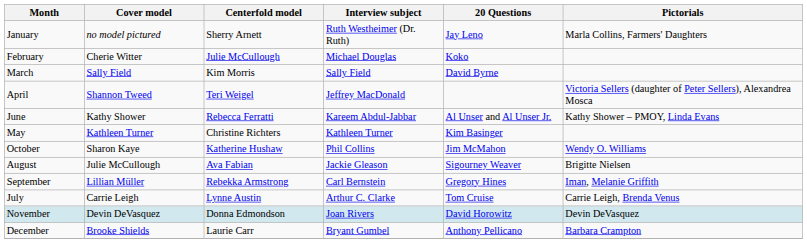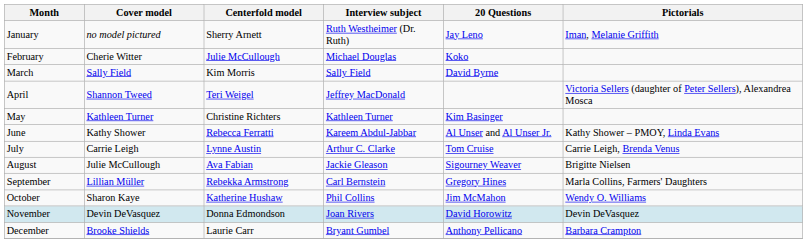January | Pictorials: Marla Collins, Farmers' Daughters -> Iman, Melanie Griffith
rows swapped: May <-> June
rows swapped: July <-> October
September | Pictorials: Iman, Melanie Griffith -> Marla Collins, Farmers' Daughters
